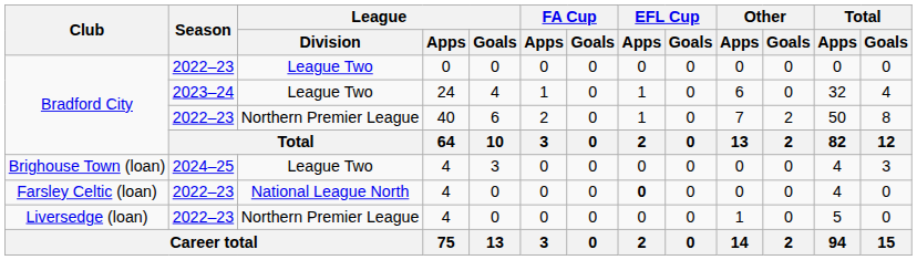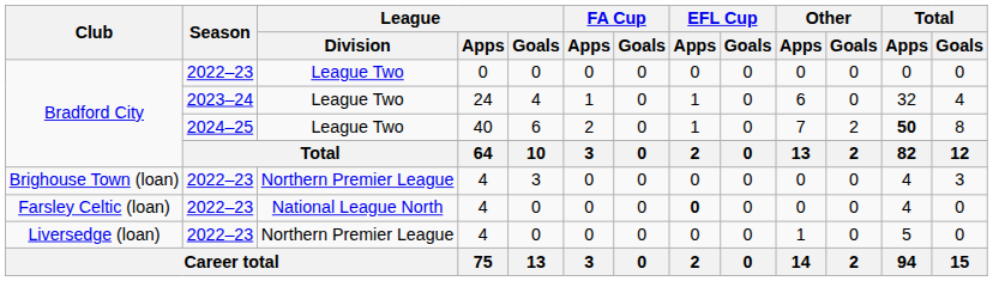Bradford City / 40 | Season: 2022–23 -> 2024–25
Bradford City / 40 | League / Division: Northern Premier League -> League Two
Bradford City / 40 | Total / Apps: normal -> bold
Brighouse Town (loan) | Season: 2024–25 -> 2022–23
Brighouse Town (loan) | League / Division: League Two -> Northern Premier League
